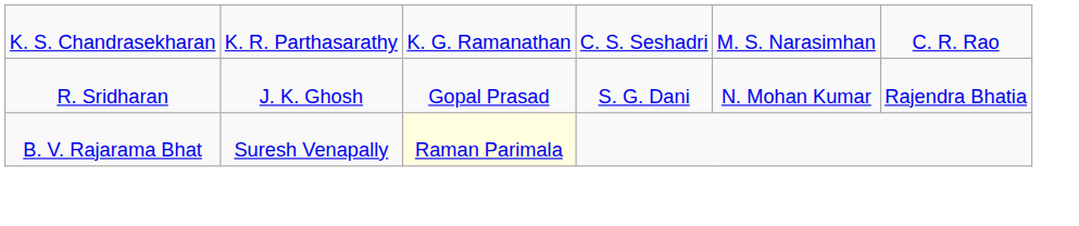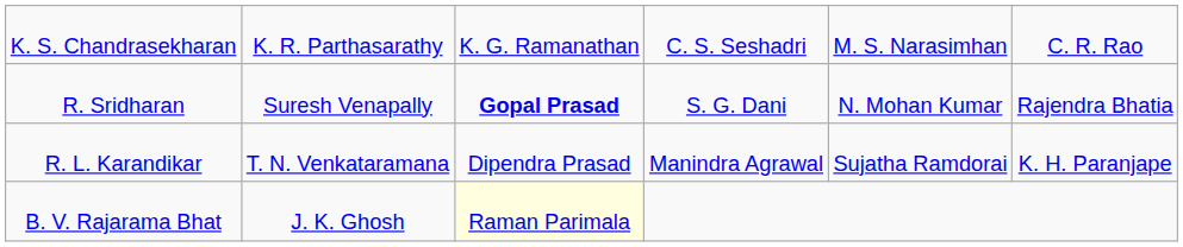R. Sridharan | column 2: J. K. Ghosh -> Suresh Venapally
R. Sridharan | column 3: normal -> bold
+ row: R. L. Karandikar | T. N. Venkataramana | Dipendra Prasad | Manindra Agrawal | Sujatha Ramdorai | K. H. Paranjape
B. V. Rajarama Bhat | column 2: Suresh Venapally -> J. K. Ghosh
